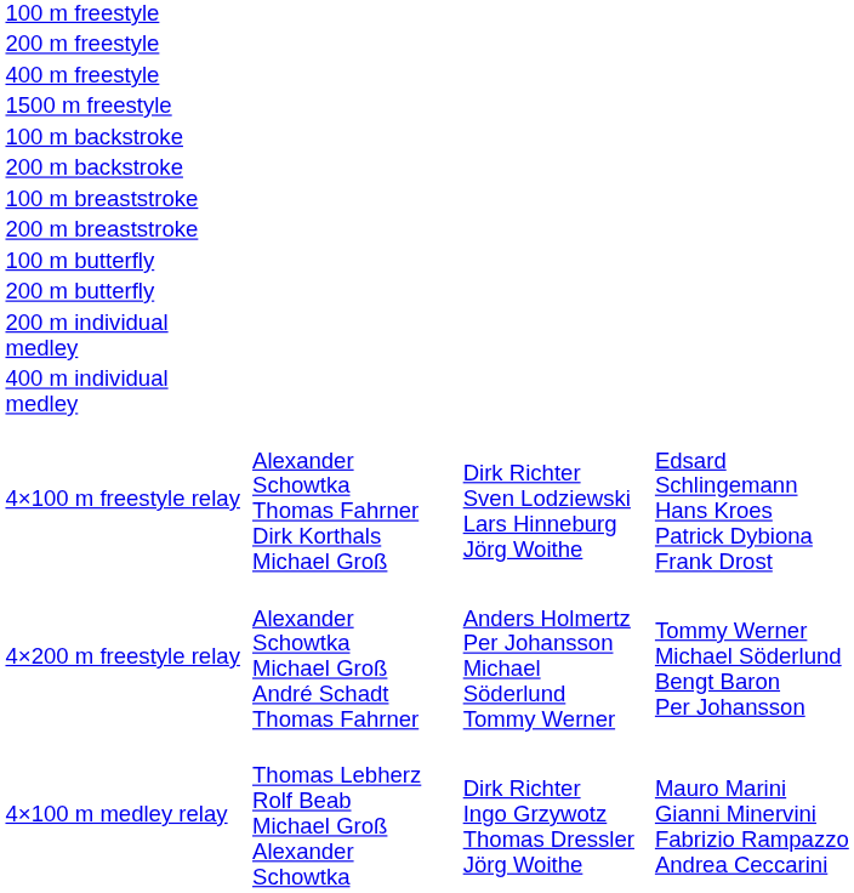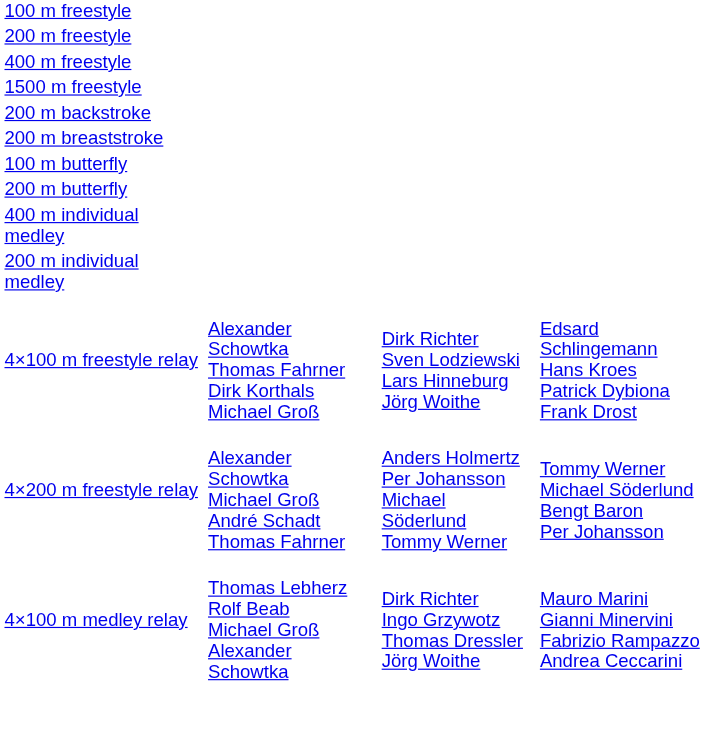- row: 100 m backstroke
- row: 100 m breaststroke
rows swapped: 200 m individual medley <-> 400 m individual medley
